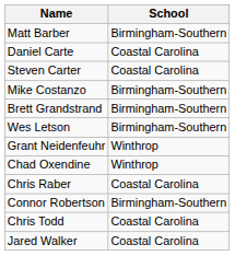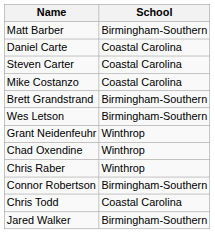Mike Costanzo | School: Birmingham-Southern -> Coastal Carolina
Chris Raber | School: Coastal Carolina -> Winthrop
Jared Walker | School: Coastal Carolina -> Birmingham-Southern
